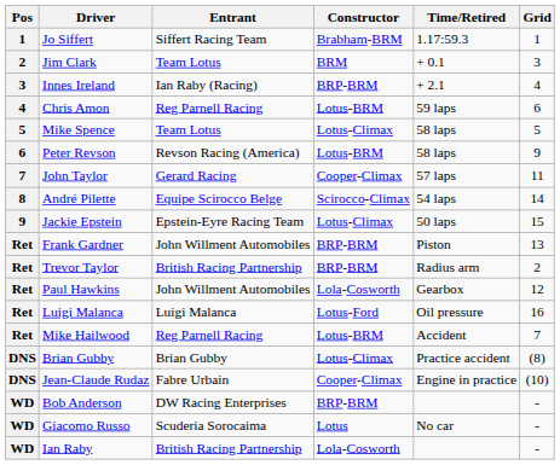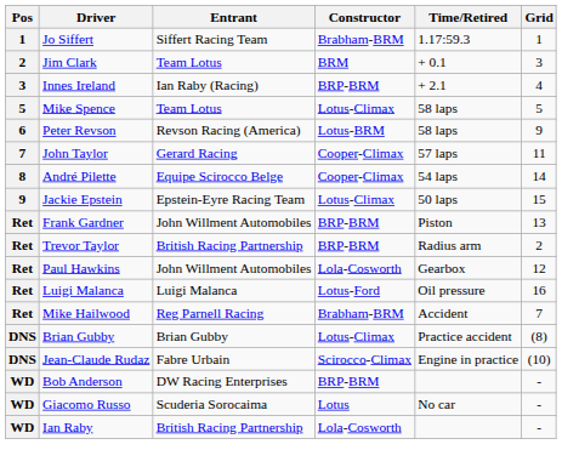- row: 4 | Chris Amon | Reg Parnell Racing | Lotus-BRM | 59 laps | 6
André Pilette | Constructor: Scirocco-Climax -> Cooper-Climax
Mike Hailwood | Constructor: Lotus-BRM -> Brabham-BRM
Jean-Claude Rudaz | Constructor: Cooper-Climax -> Scirocco-Climax
